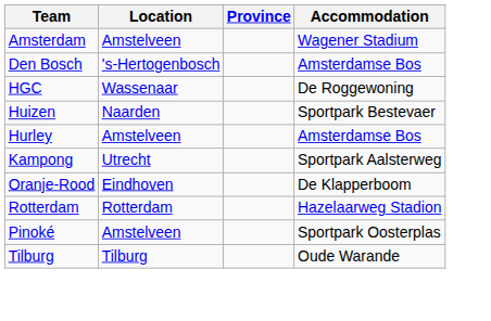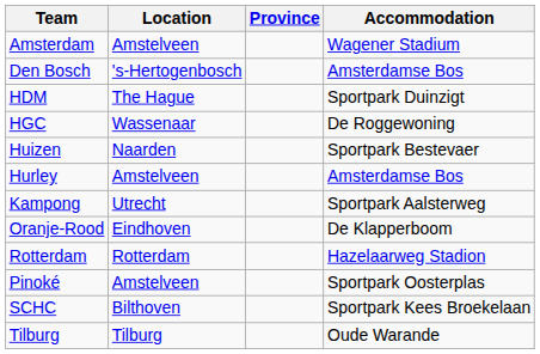+ row: HDM | The Hague | Sportpark Duinzigt
+ row: SCHC | Bilthoven | Sportpark Kees Broekelaan
